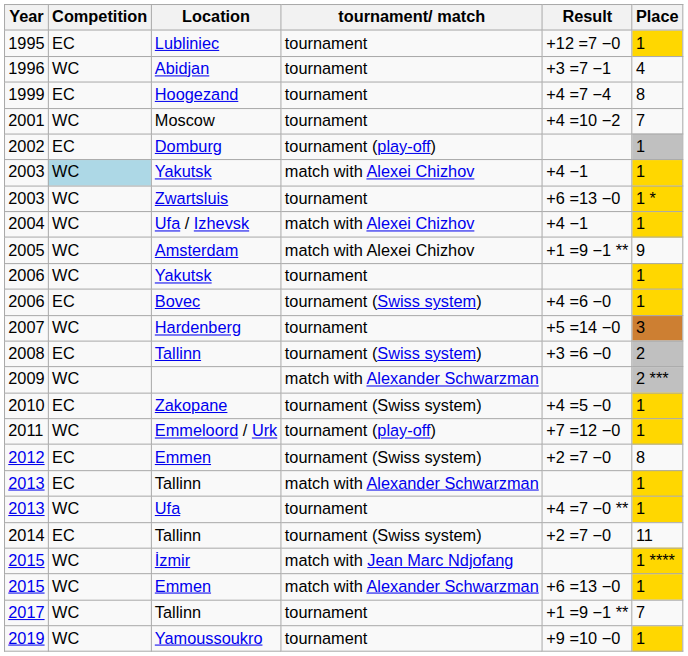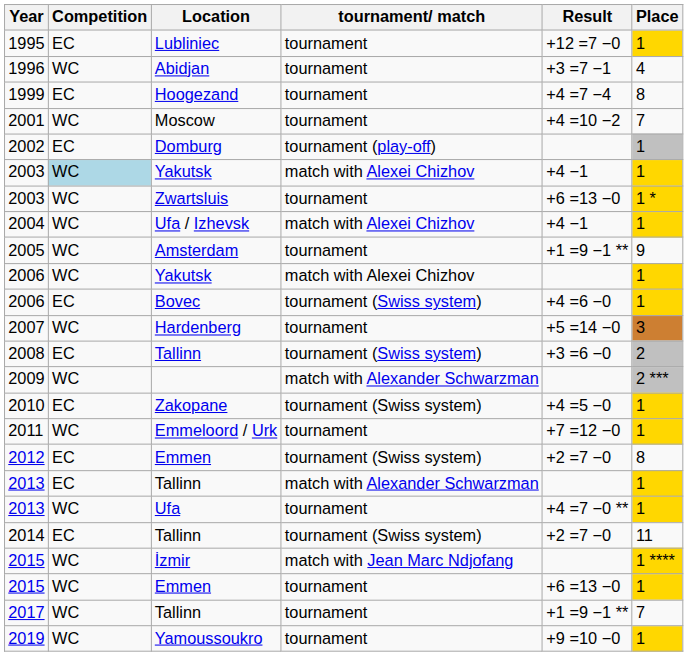2005 | tournament/ match: match with Alexei Chizhov -> tournament
2006 / Yakutsk | tournament/ match: tournament -> match with Alexei Chizhov
2011 | tournament/ match: tournament (play-off) -> tournament
2015 / Emmen | tournament/ match: match with Alexander Schwarzman -> tournament
